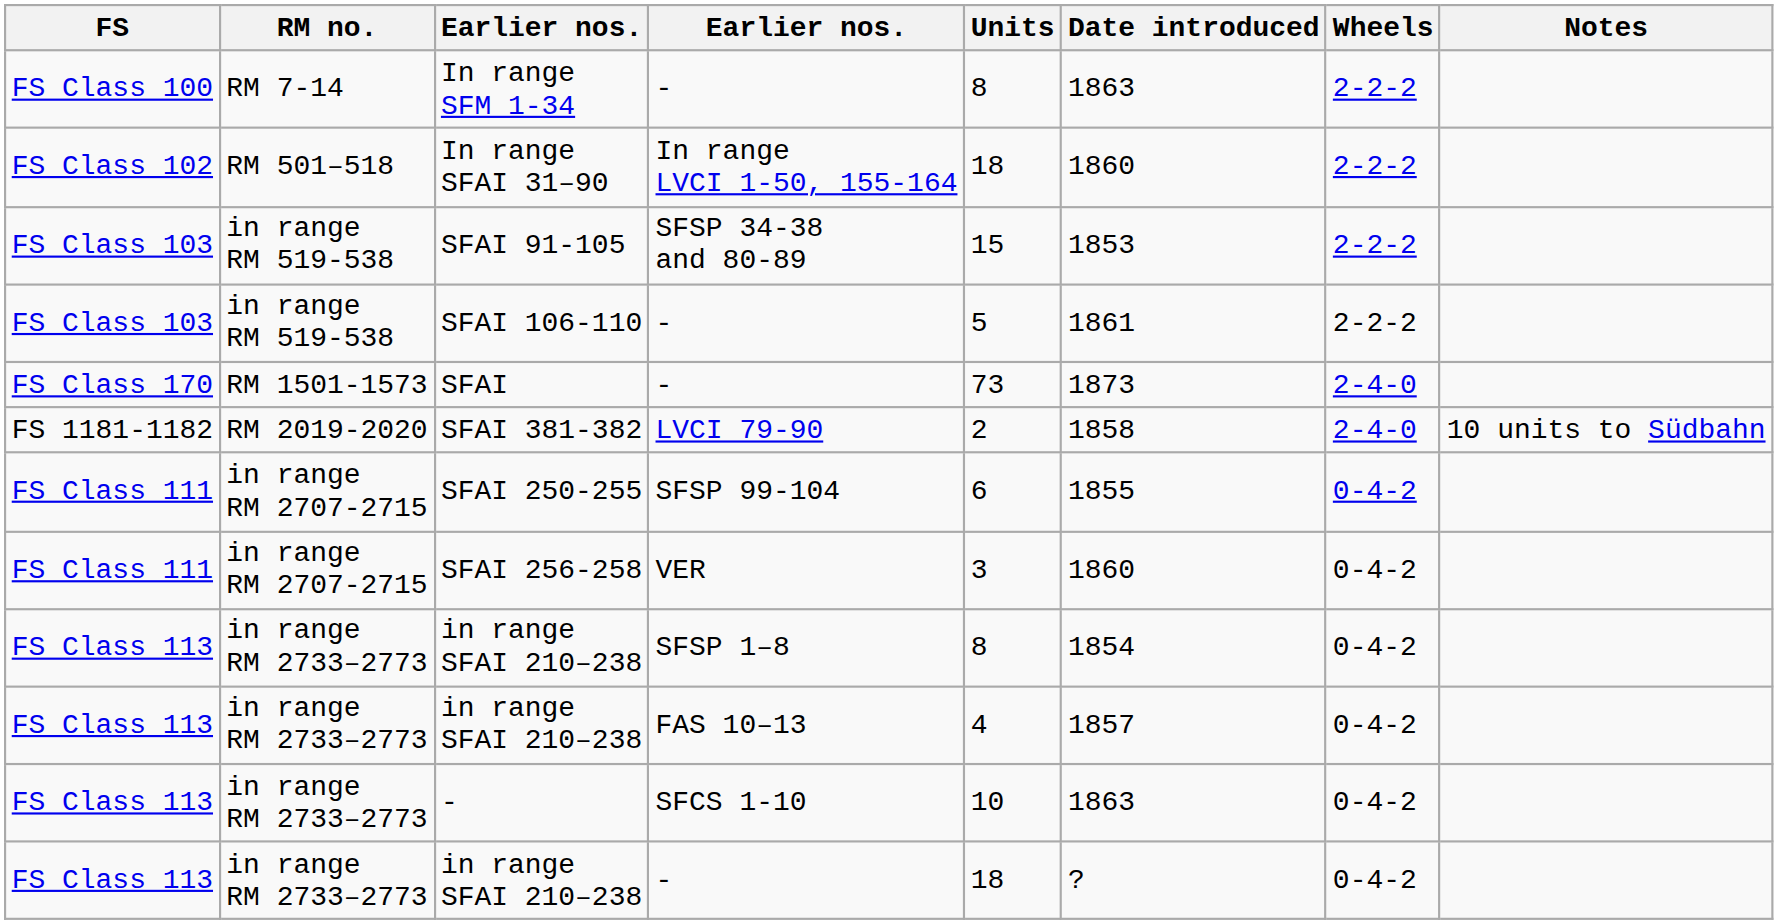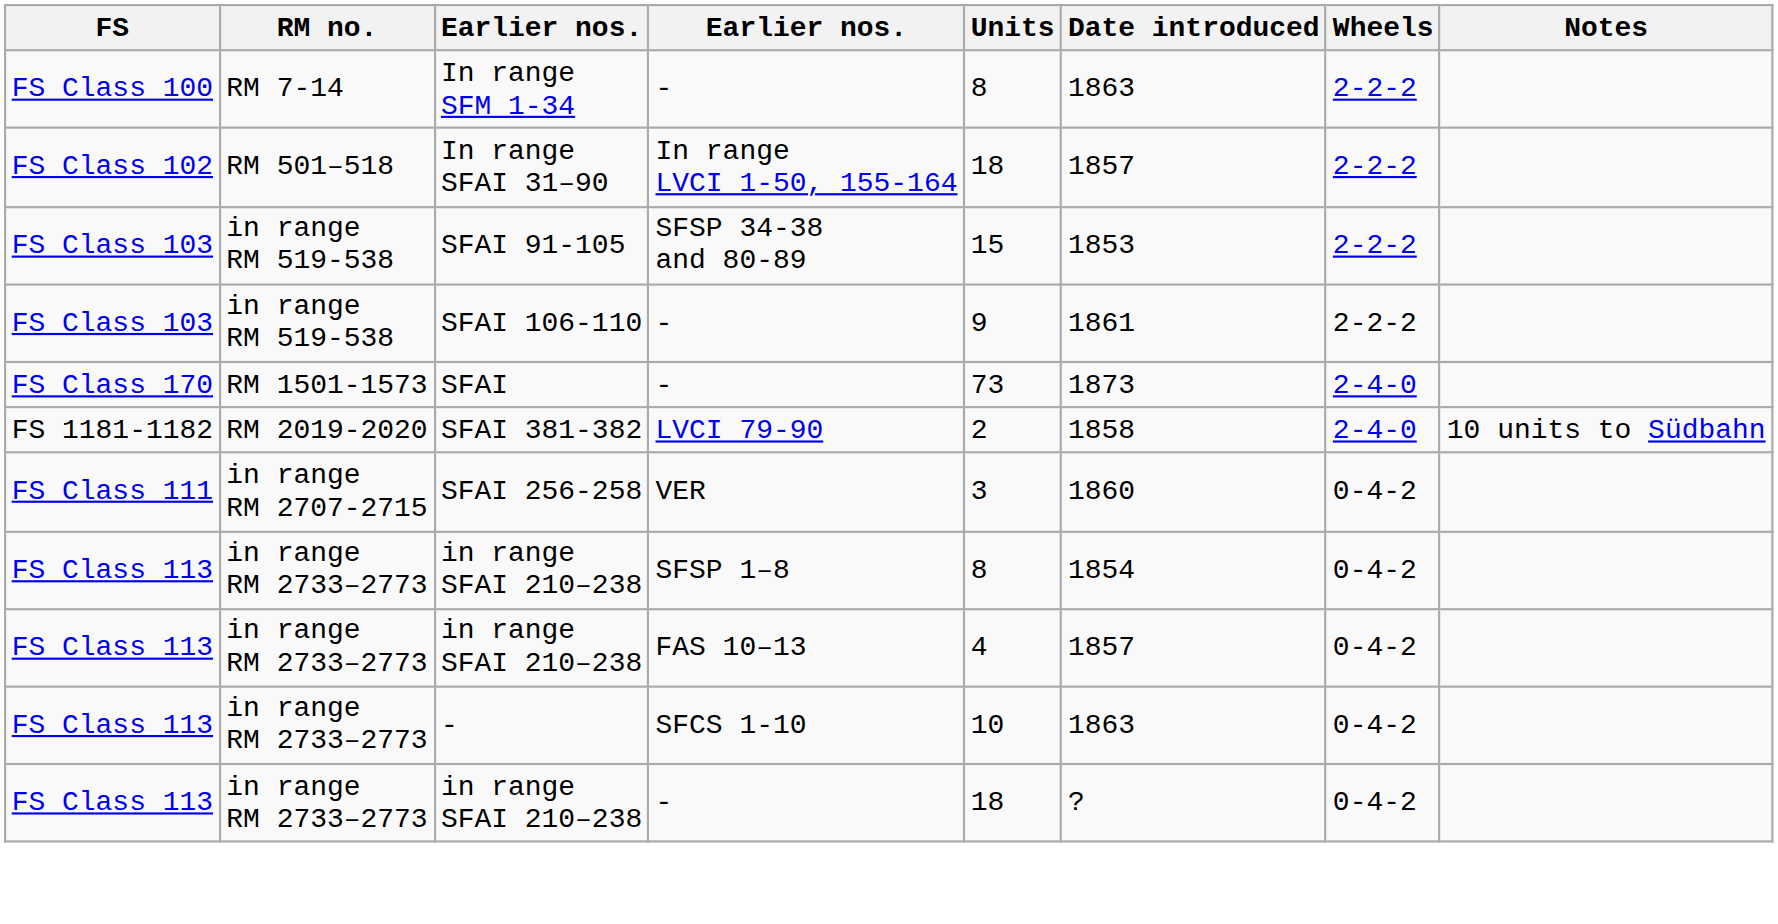In range SFAI 31–90 | Date introduced: 1860 -> 1857
SFAI 106-110 | Units: 5 -> 9
- row: FS Class 111 | in range RM 2707-2715 | SFAI 250-255 | SFSP 99-104 | 6 | 1855 | 0-4-2
